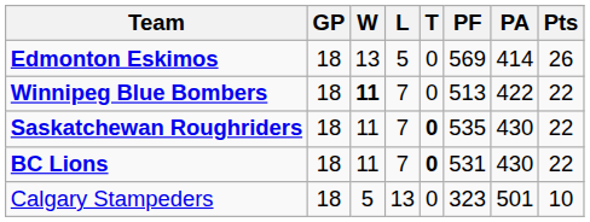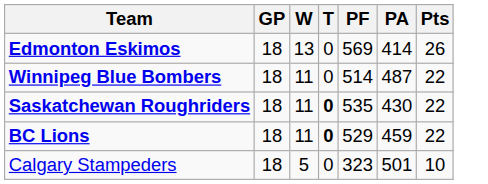- column: L | 5 | 7 | 7 | 7 | 13
Winnipeg Blue Bombers | W: bold -> normal
Winnipeg Blue Bombers | PF: 513 -> 514
Winnipeg Blue Bombers | PA: 422 -> 487
BC Lions | PF: 531 -> 529
BC Lions | PA: 430 -> 459
